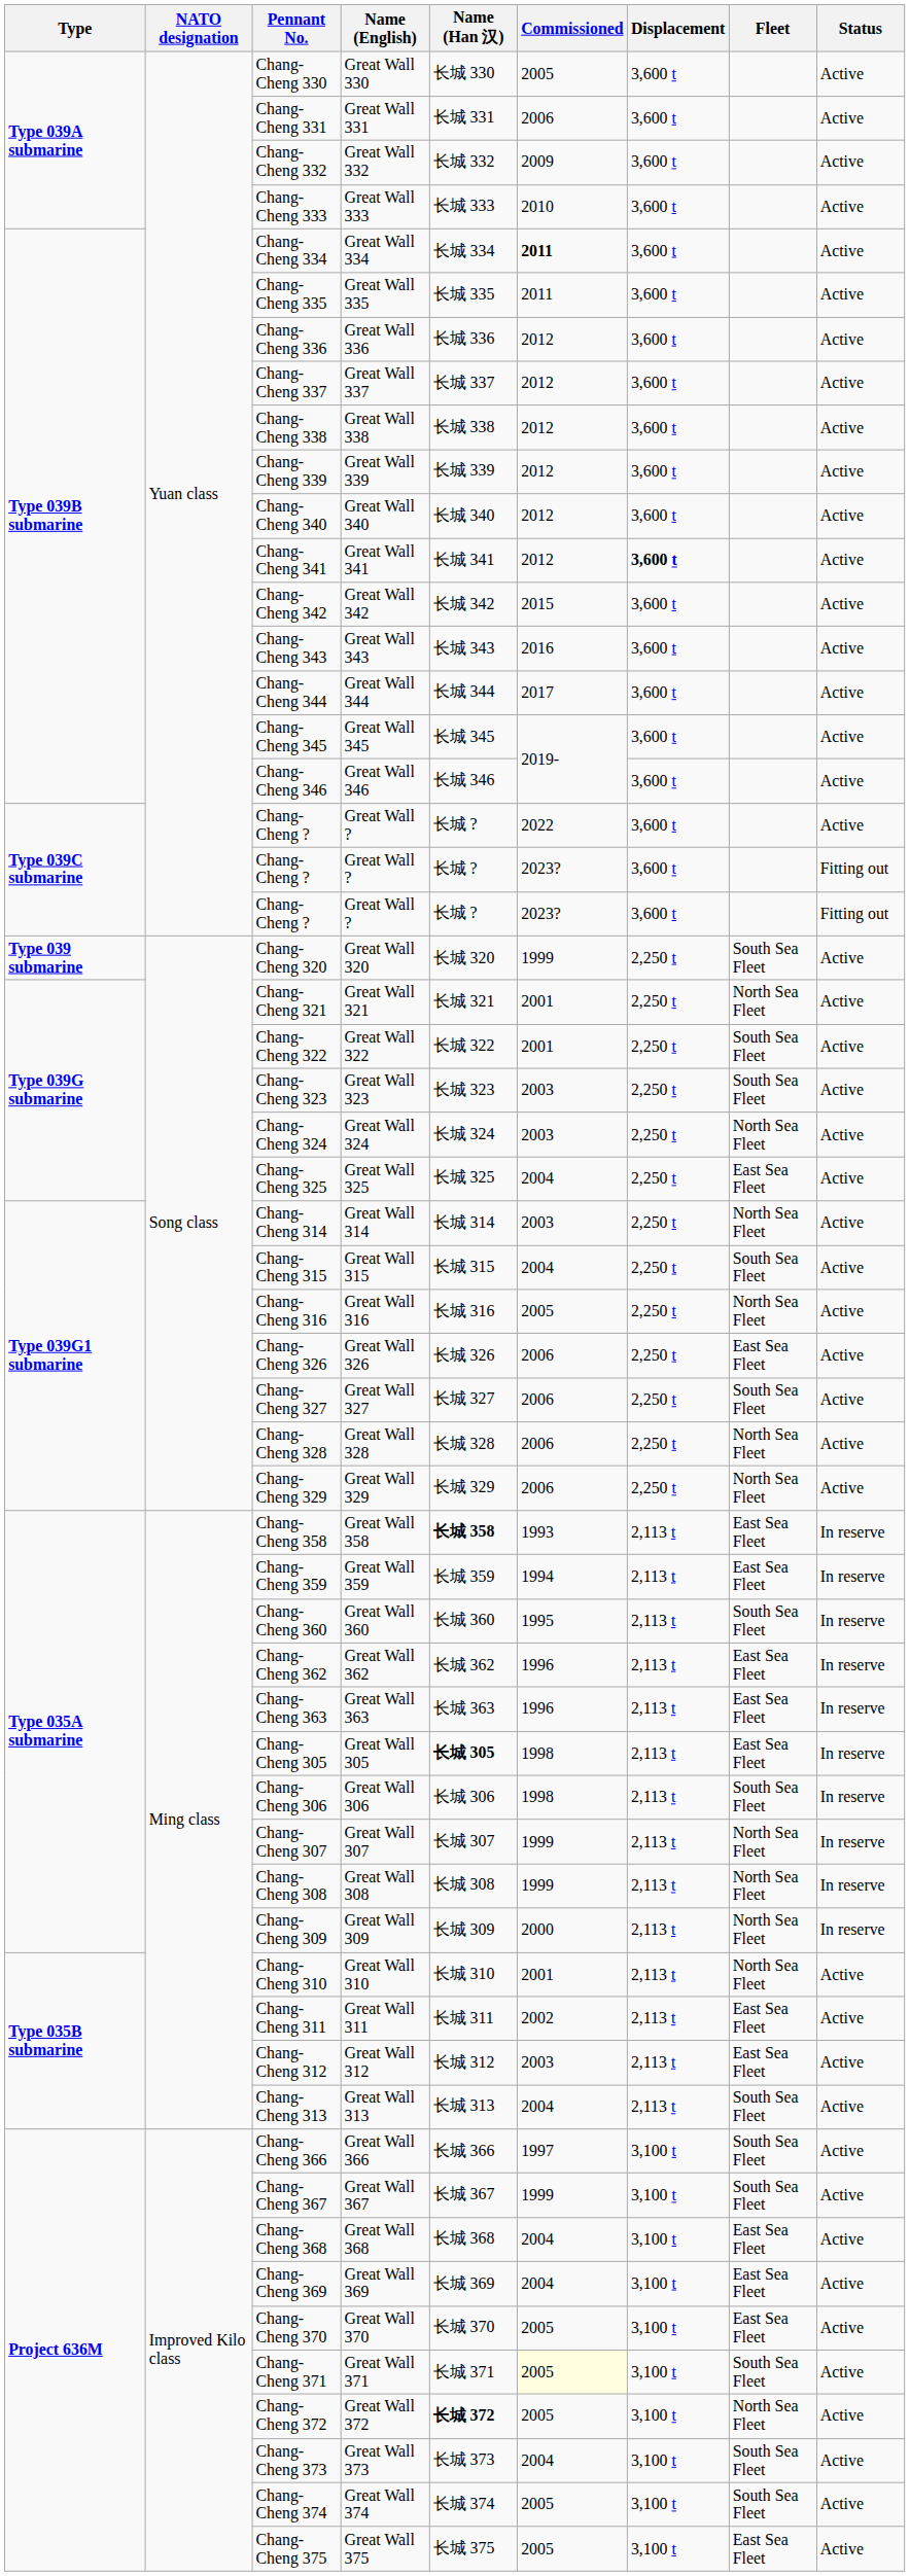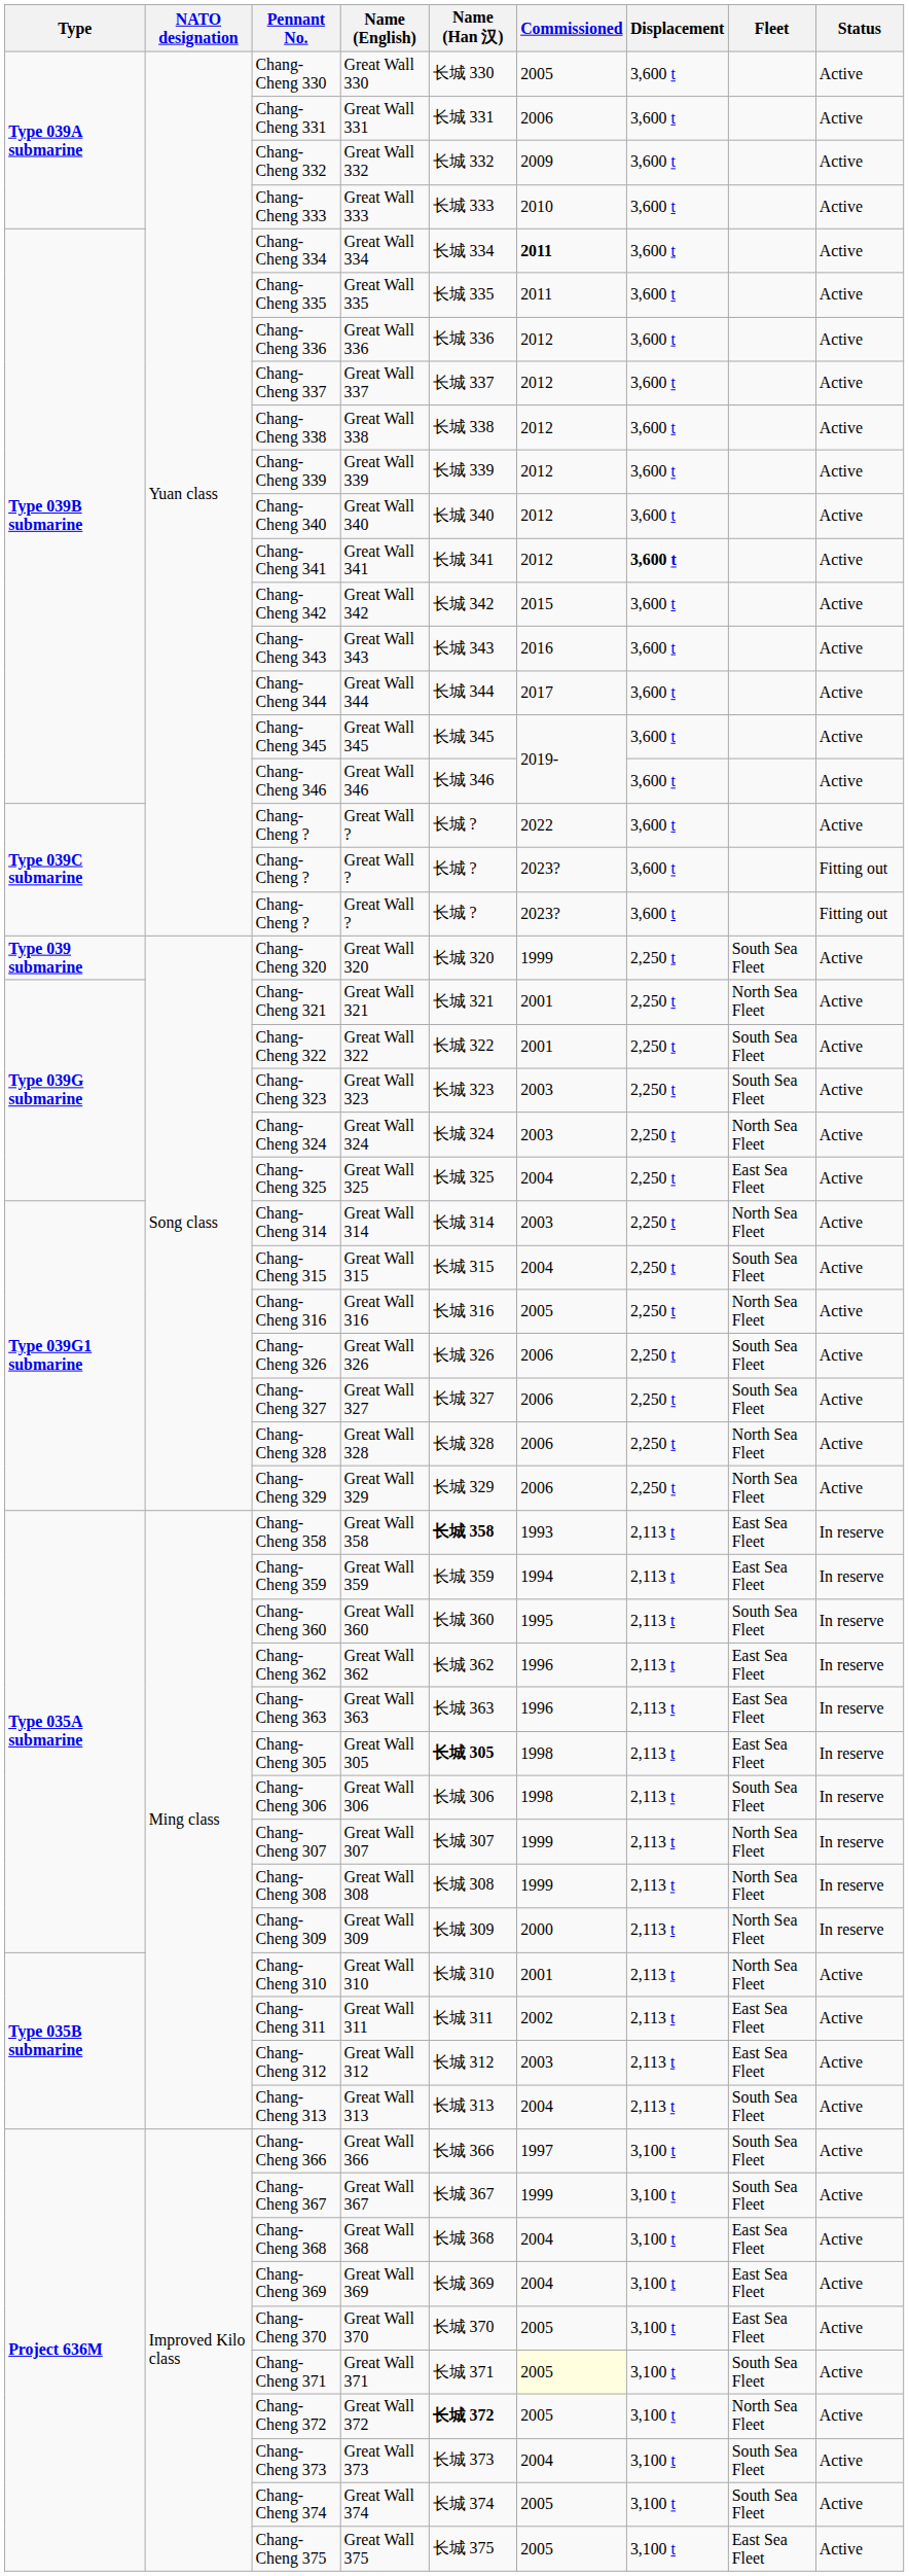Chang-Cheng 326 | Fleet: East Sea Fleet -> South Sea Fleet
